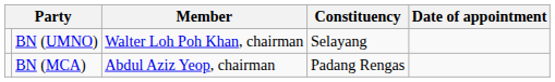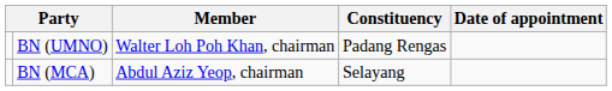BN (UMNO) | Constituency: Selayang -> Padang Rengas
BN (MCA) | Constituency: Padang Rengas -> Selayang
